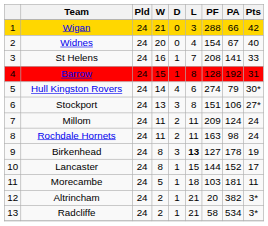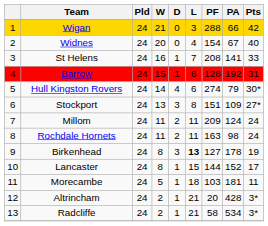Stockport | PA: 106 -> 109
Altrincham | PA: 382 -> 428
